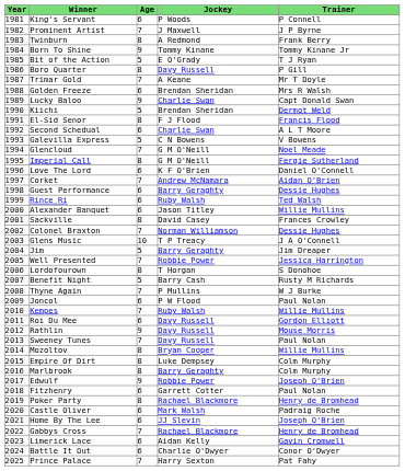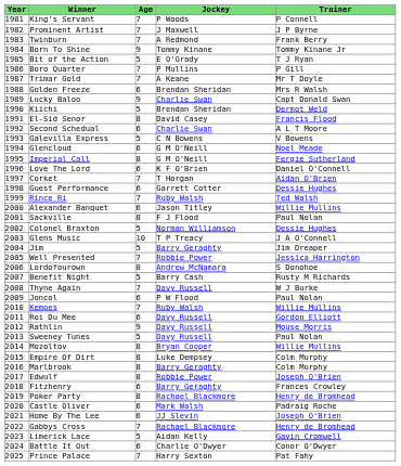King's Servant | Age: 6 -> 7
Twinburn | Age: 8 -> 7
Boro Quarter | Age: 8 -> 7
Boro Quarter | Jockey: Davy Russell -> P Mullins
El-Sid Senor | Jockey: F J Flood -> David Casey
Glencloud | Age: 7 -> 6
Corket | Jockey: Andrew McNamara -> T Horgan
Guest Performance | Jockey: Barry Geraghty -> Garrett Cotter
Rince Ri | Age: 6 -> 7
Sackville | Jockey: David Casey -> F J Flood
Sackville | Trainer: Frances Crowley -> Paul Nolan
Colonel Braxton | Age: 7 -> 5
Lordofourown | Jockey: T Horgan -> Andrew McNamara
Thyne Again | Jockey: P Mullins -> Davy Russell
Sweeney Tunes | Age: 7 -> 5
Edwulf | Age: 9 -> 8
Fitzhenry | Jockey: Garrett Cotter -> Barry Geraghty
Fitzhenry | Trainer: Paul Nolan -> Frances Crowley
Limerick Lace | Age: 6 -> 5
